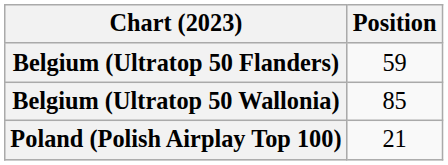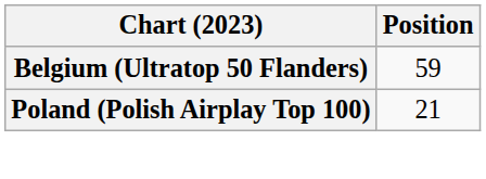- row: Belgium (Ultratop 50 Wallonia) | 85
